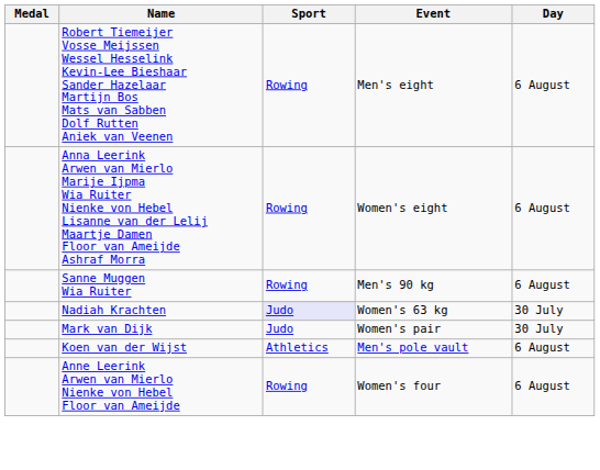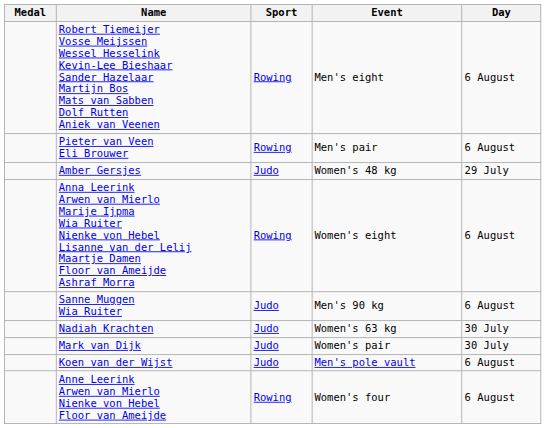+ row: Pieter van Veen Eli Brouwer | Rowing | Men's pair | 6 August
+ row: Amber Gersjes | Judo | Women's 48 kg | 29 July
Sanne Muggen Wia Ruiter | Sport: Rowing -> Judo
Nadiah Krachten | Sport: lavender background -> no background
Koen van der Wijst | Sport: Athletics -> Judo
